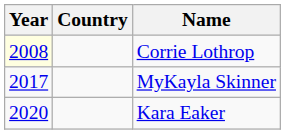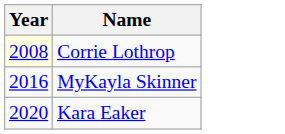- column: Country
MyKayla Skinner | Year: 2017 -> 2016
